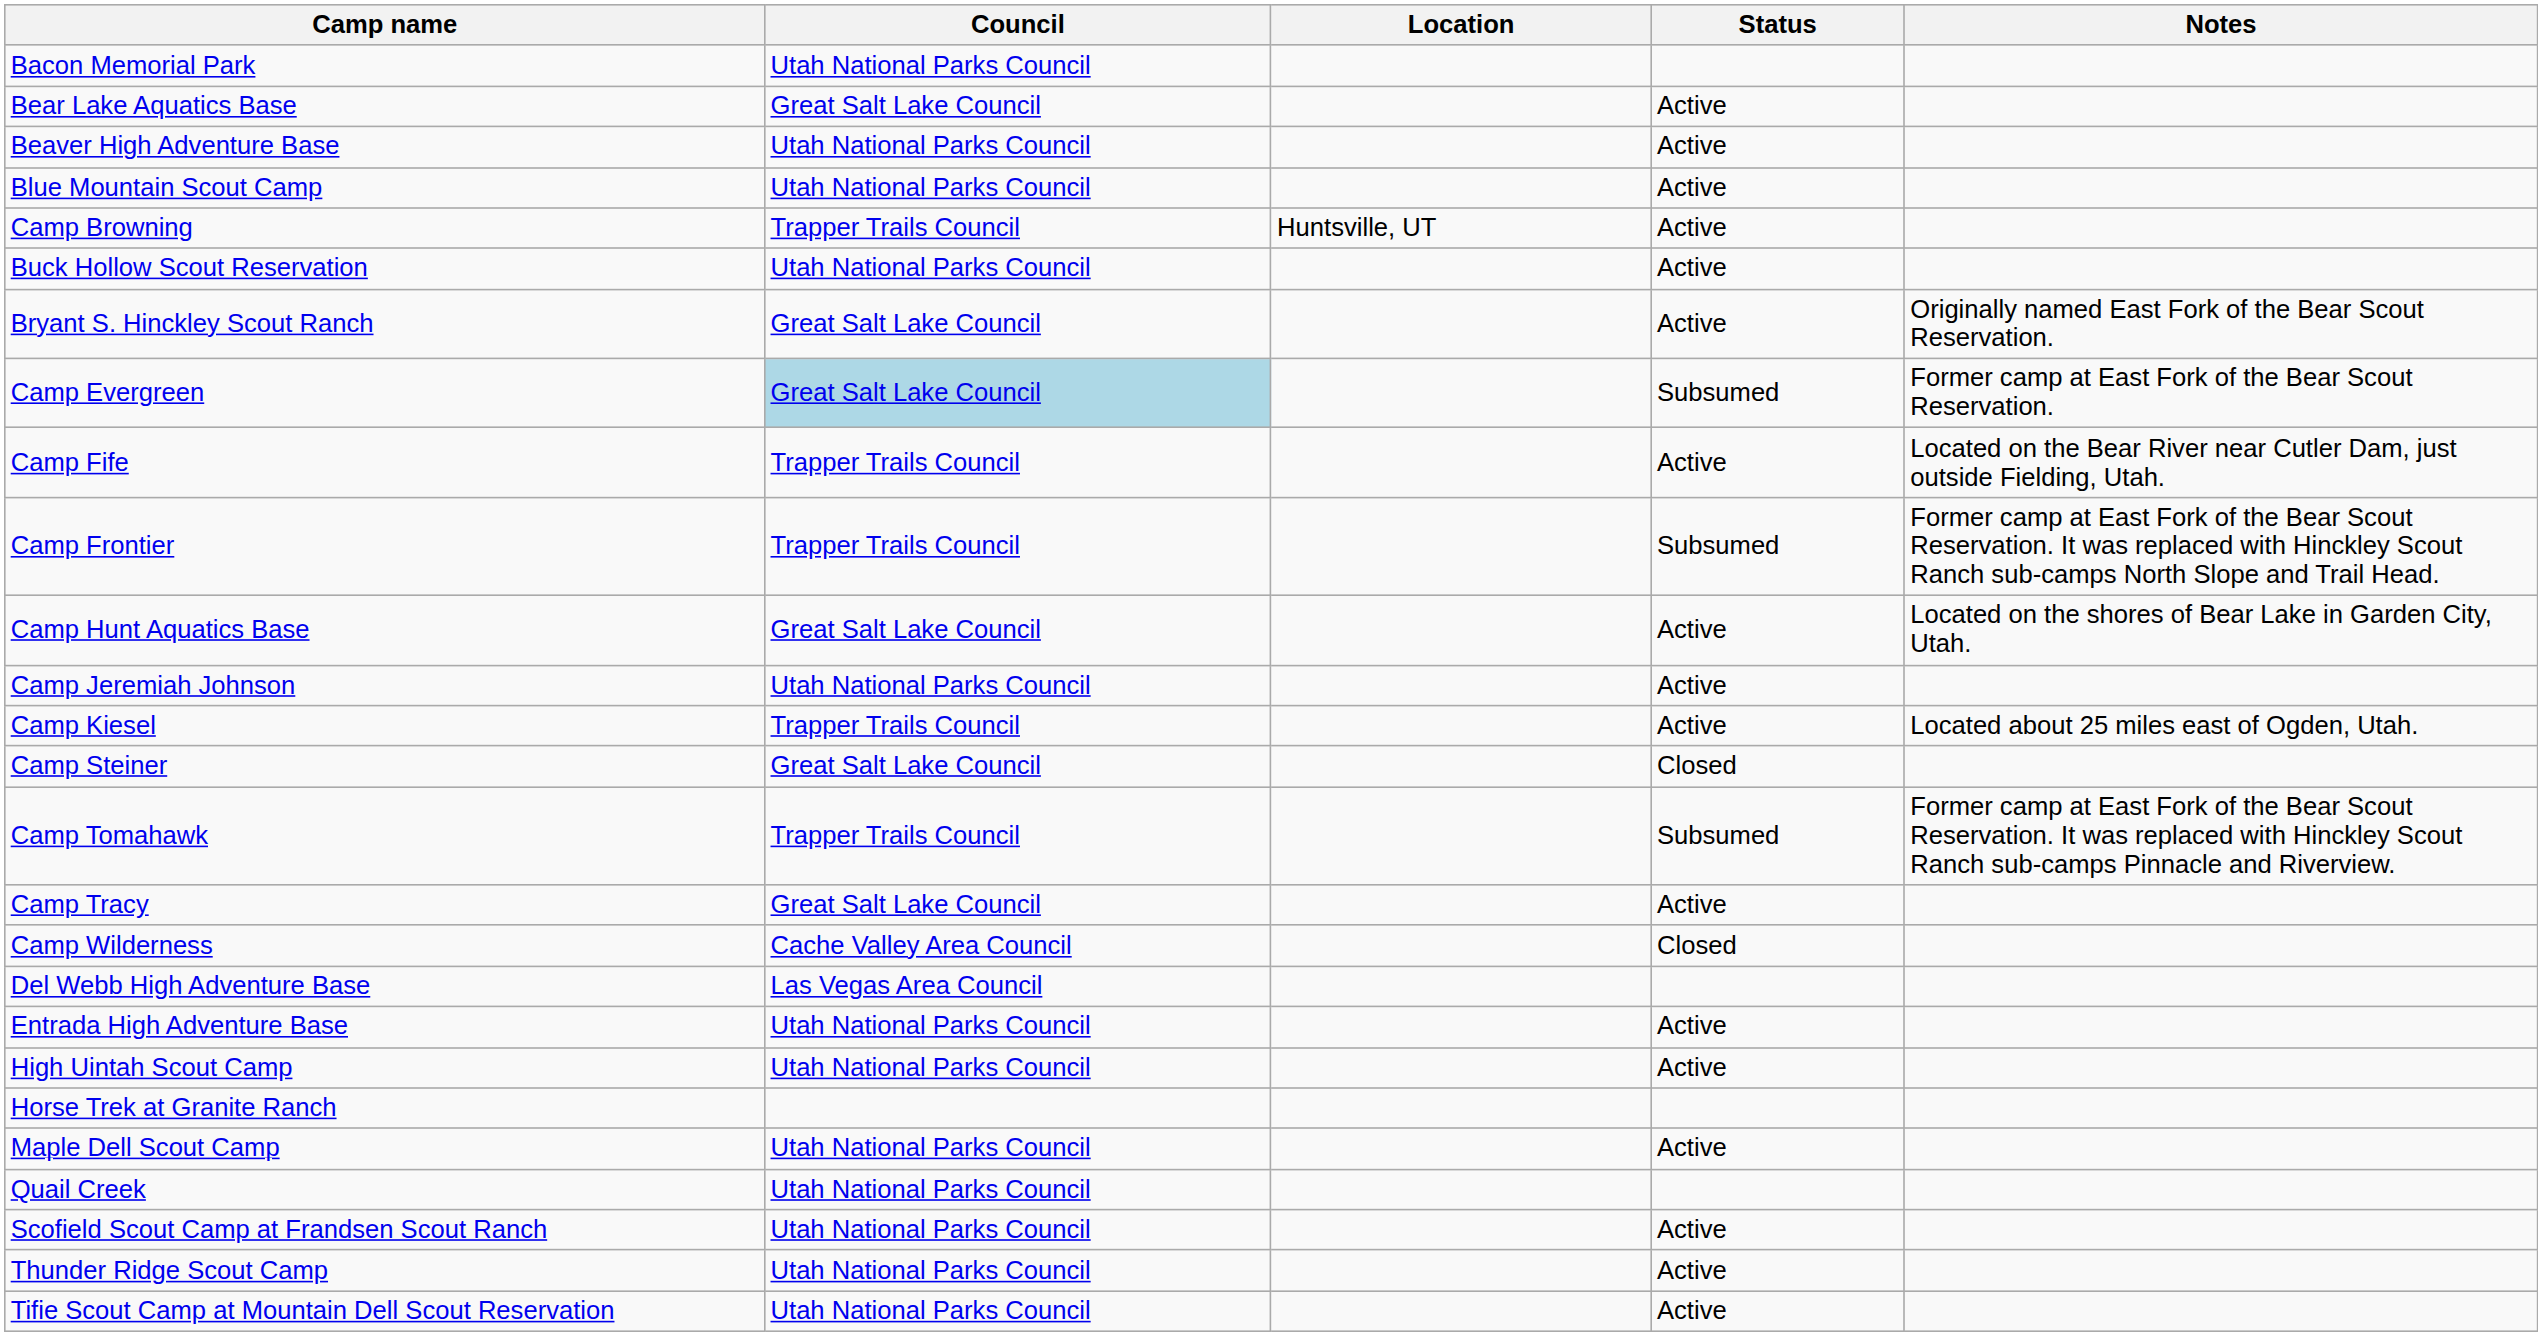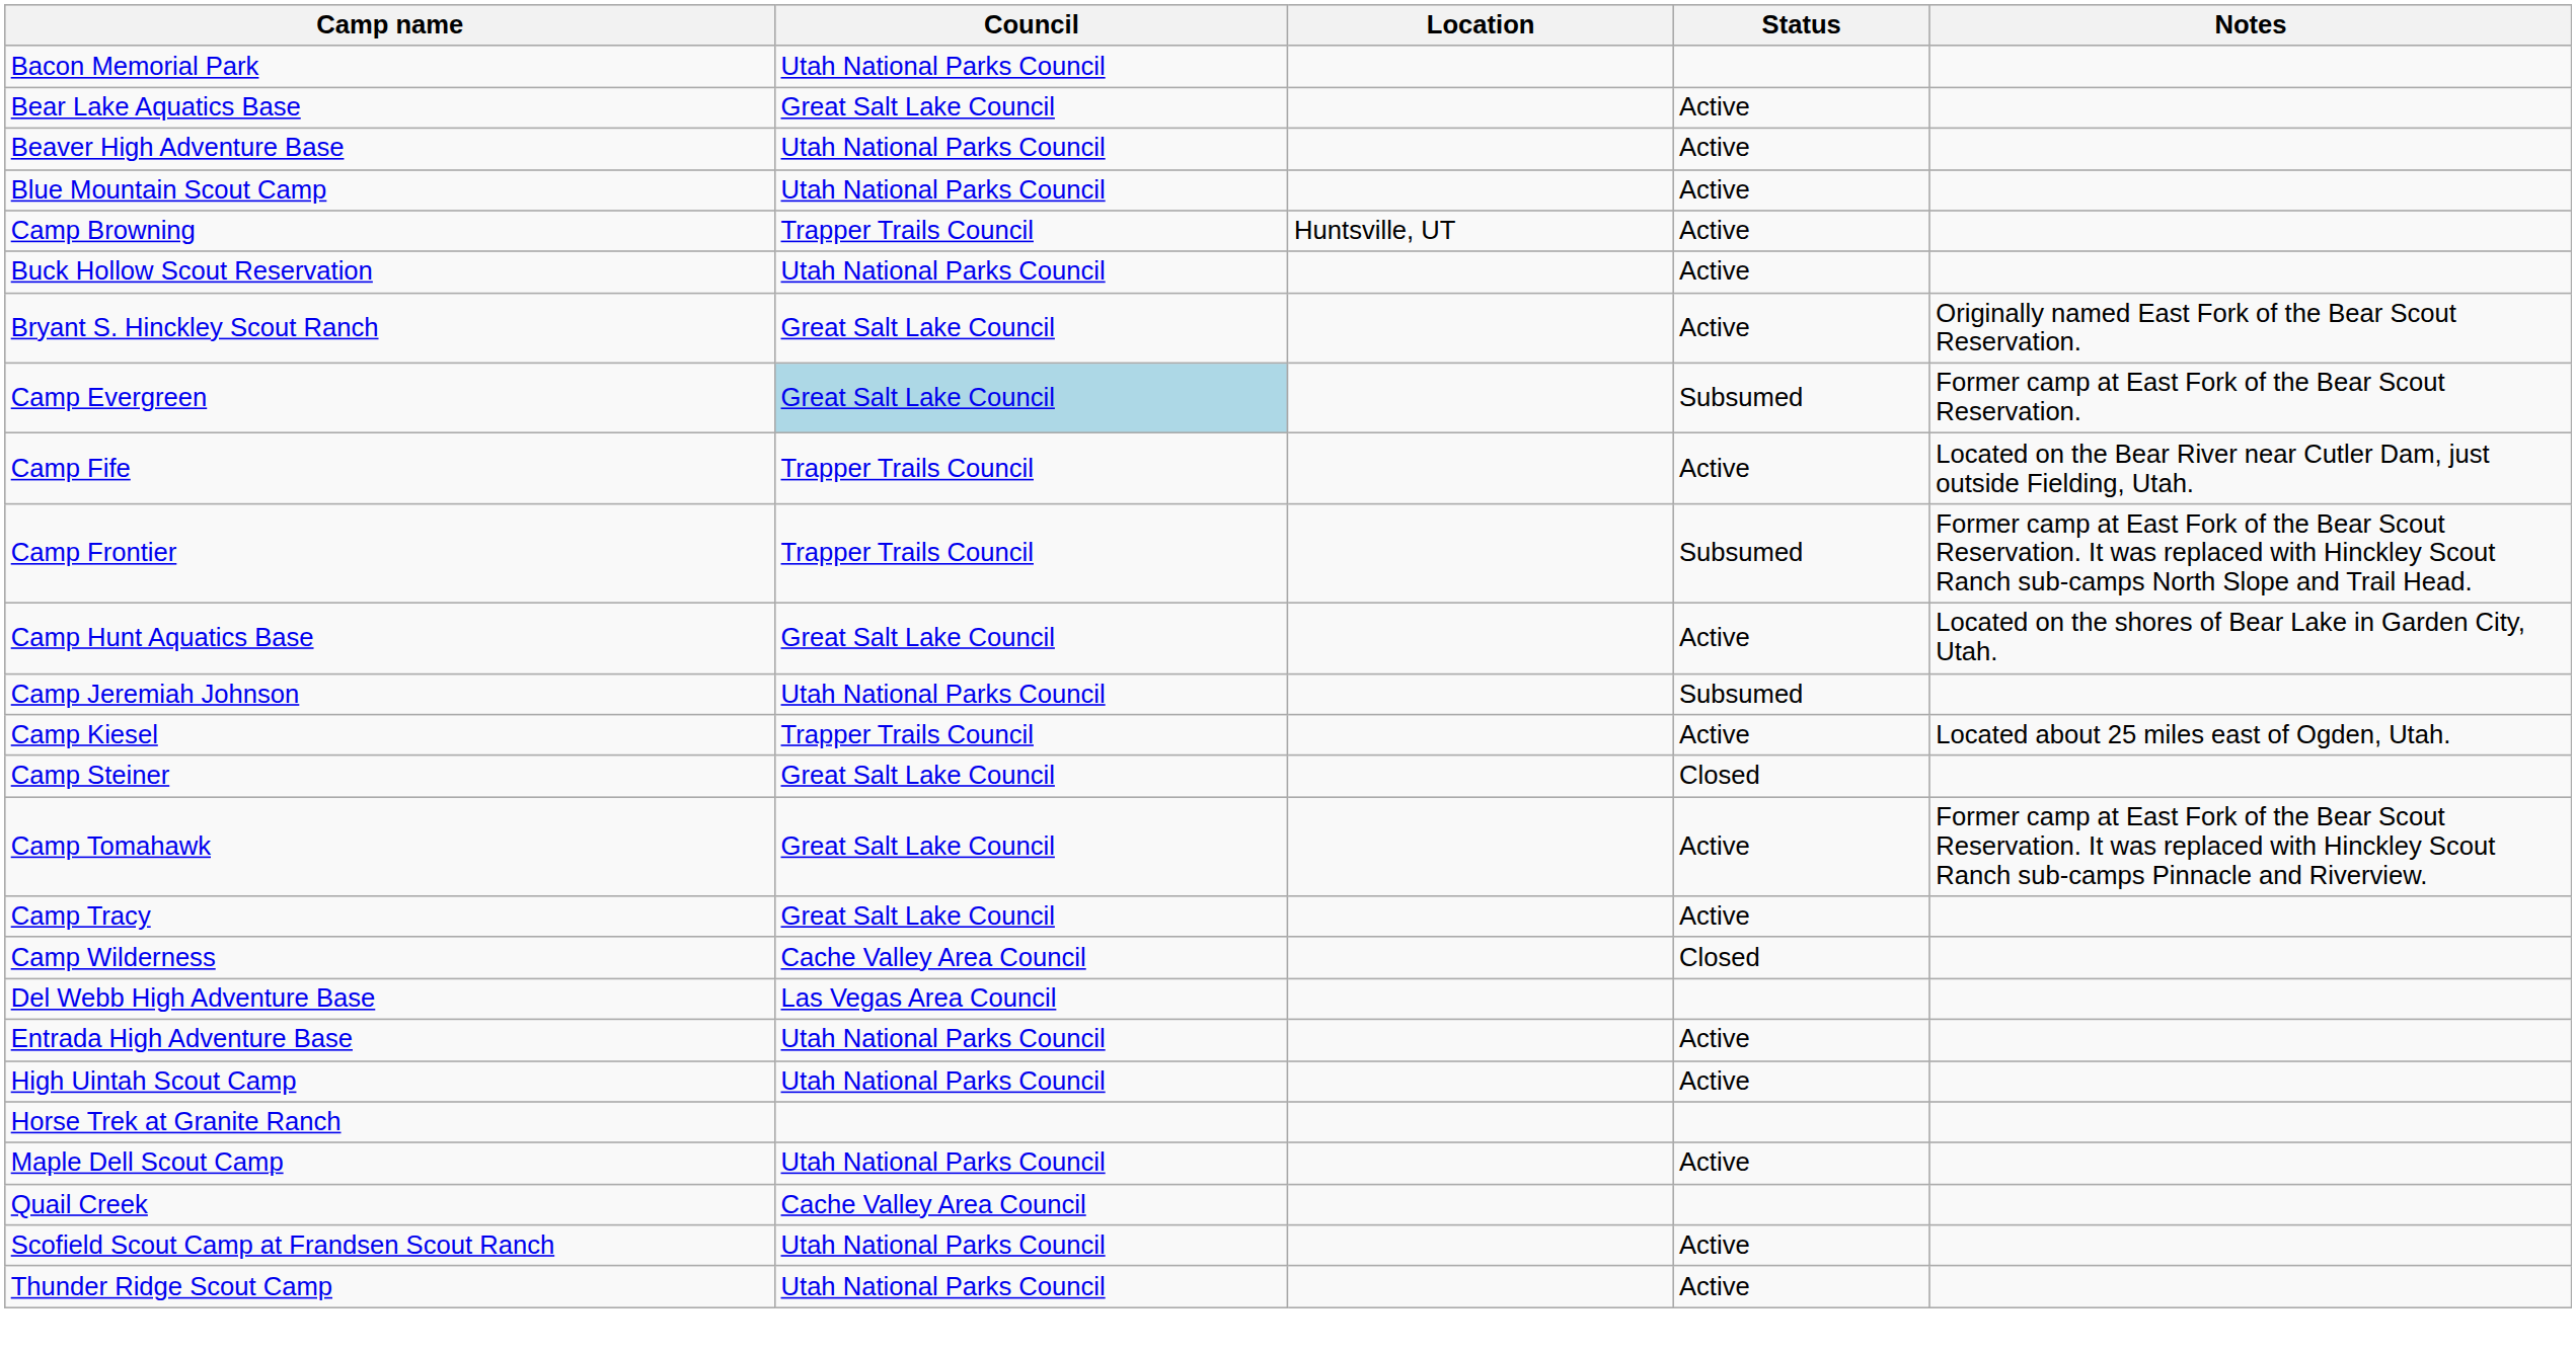Camp Jeremiah Johnson | Status: Active -> Subsumed
Camp Tomahawk | Council: Trapper Trails Council -> Great Salt Lake Council
Camp Tomahawk | Status: Subsumed -> Active
Quail Creek | Council: Utah National Parks Council -> Cache Valley Area Council
- row: Tifie Scout Camp at Mountain Dell Scout Reservation | Utah National Parks Council | Active
